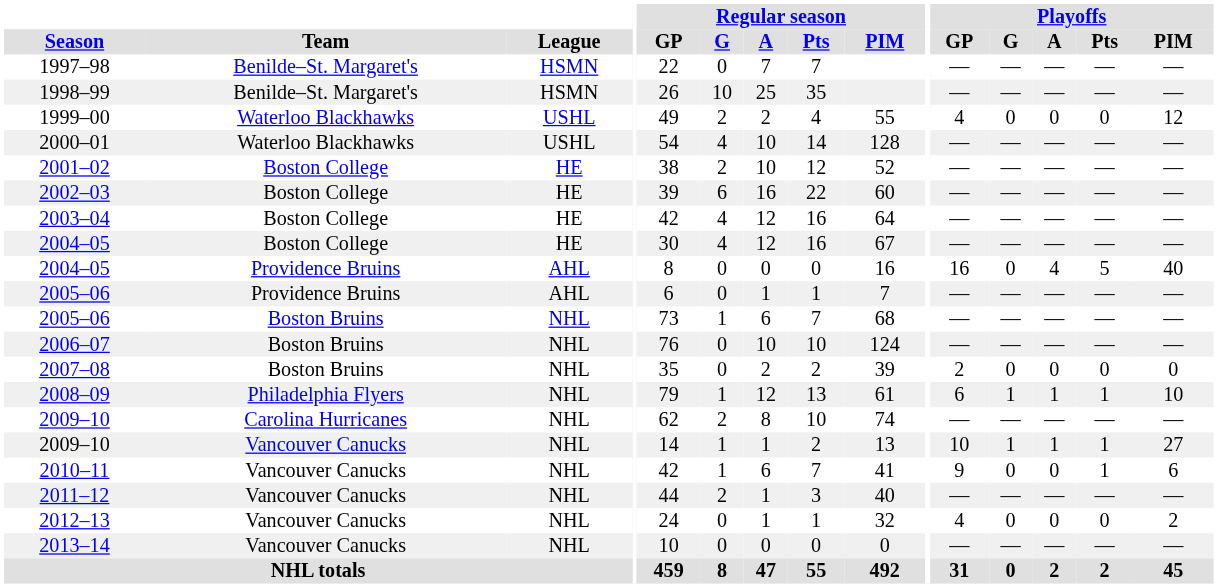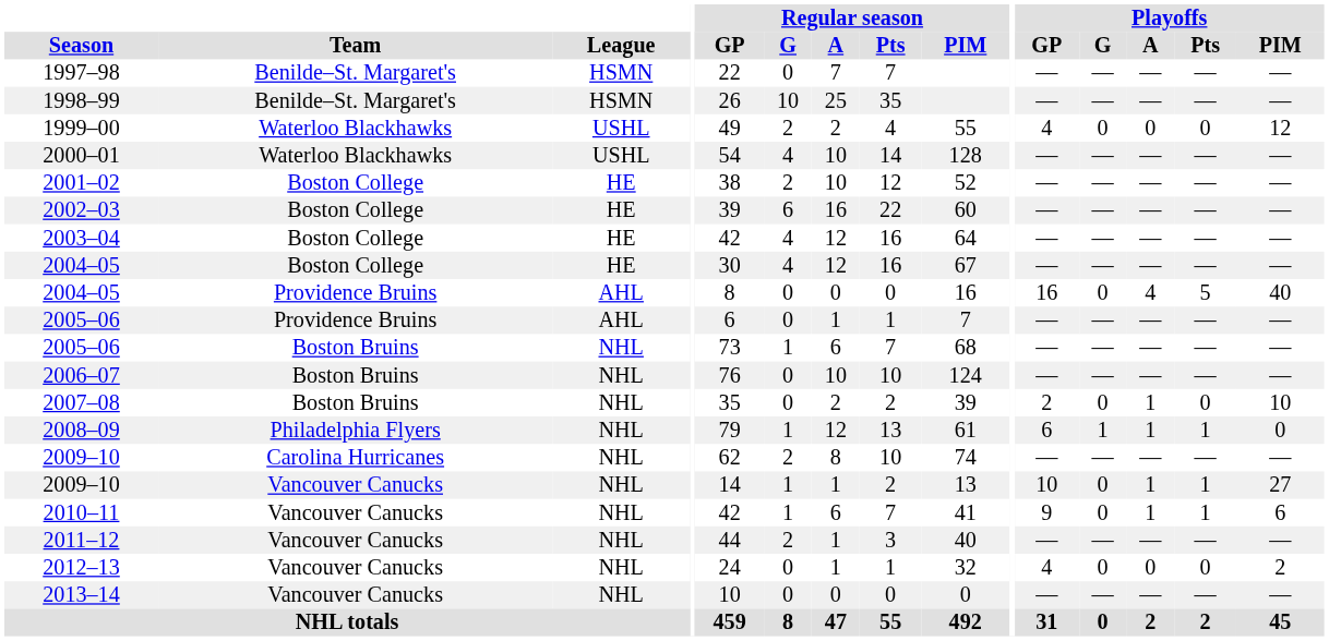2007–08 | Playoffs / A: 0 -> 1
2007–08 | Playoffs / PIM: 0 -> 10
2008–09 | Playoffs / PIM: 10 -> 0
2009–10 / Vancouver Canucks | Playoffs / G: 1 -> 0
2010–11 | Playoffs / A: 0 -> 1
